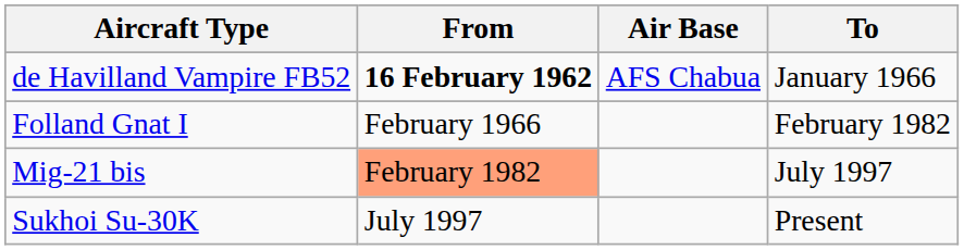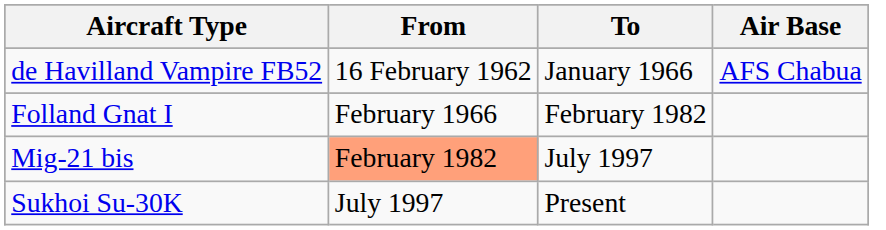columns swapped: To <-> Air Base
de Havilland Vampire FB52 | From: bold -> normal
